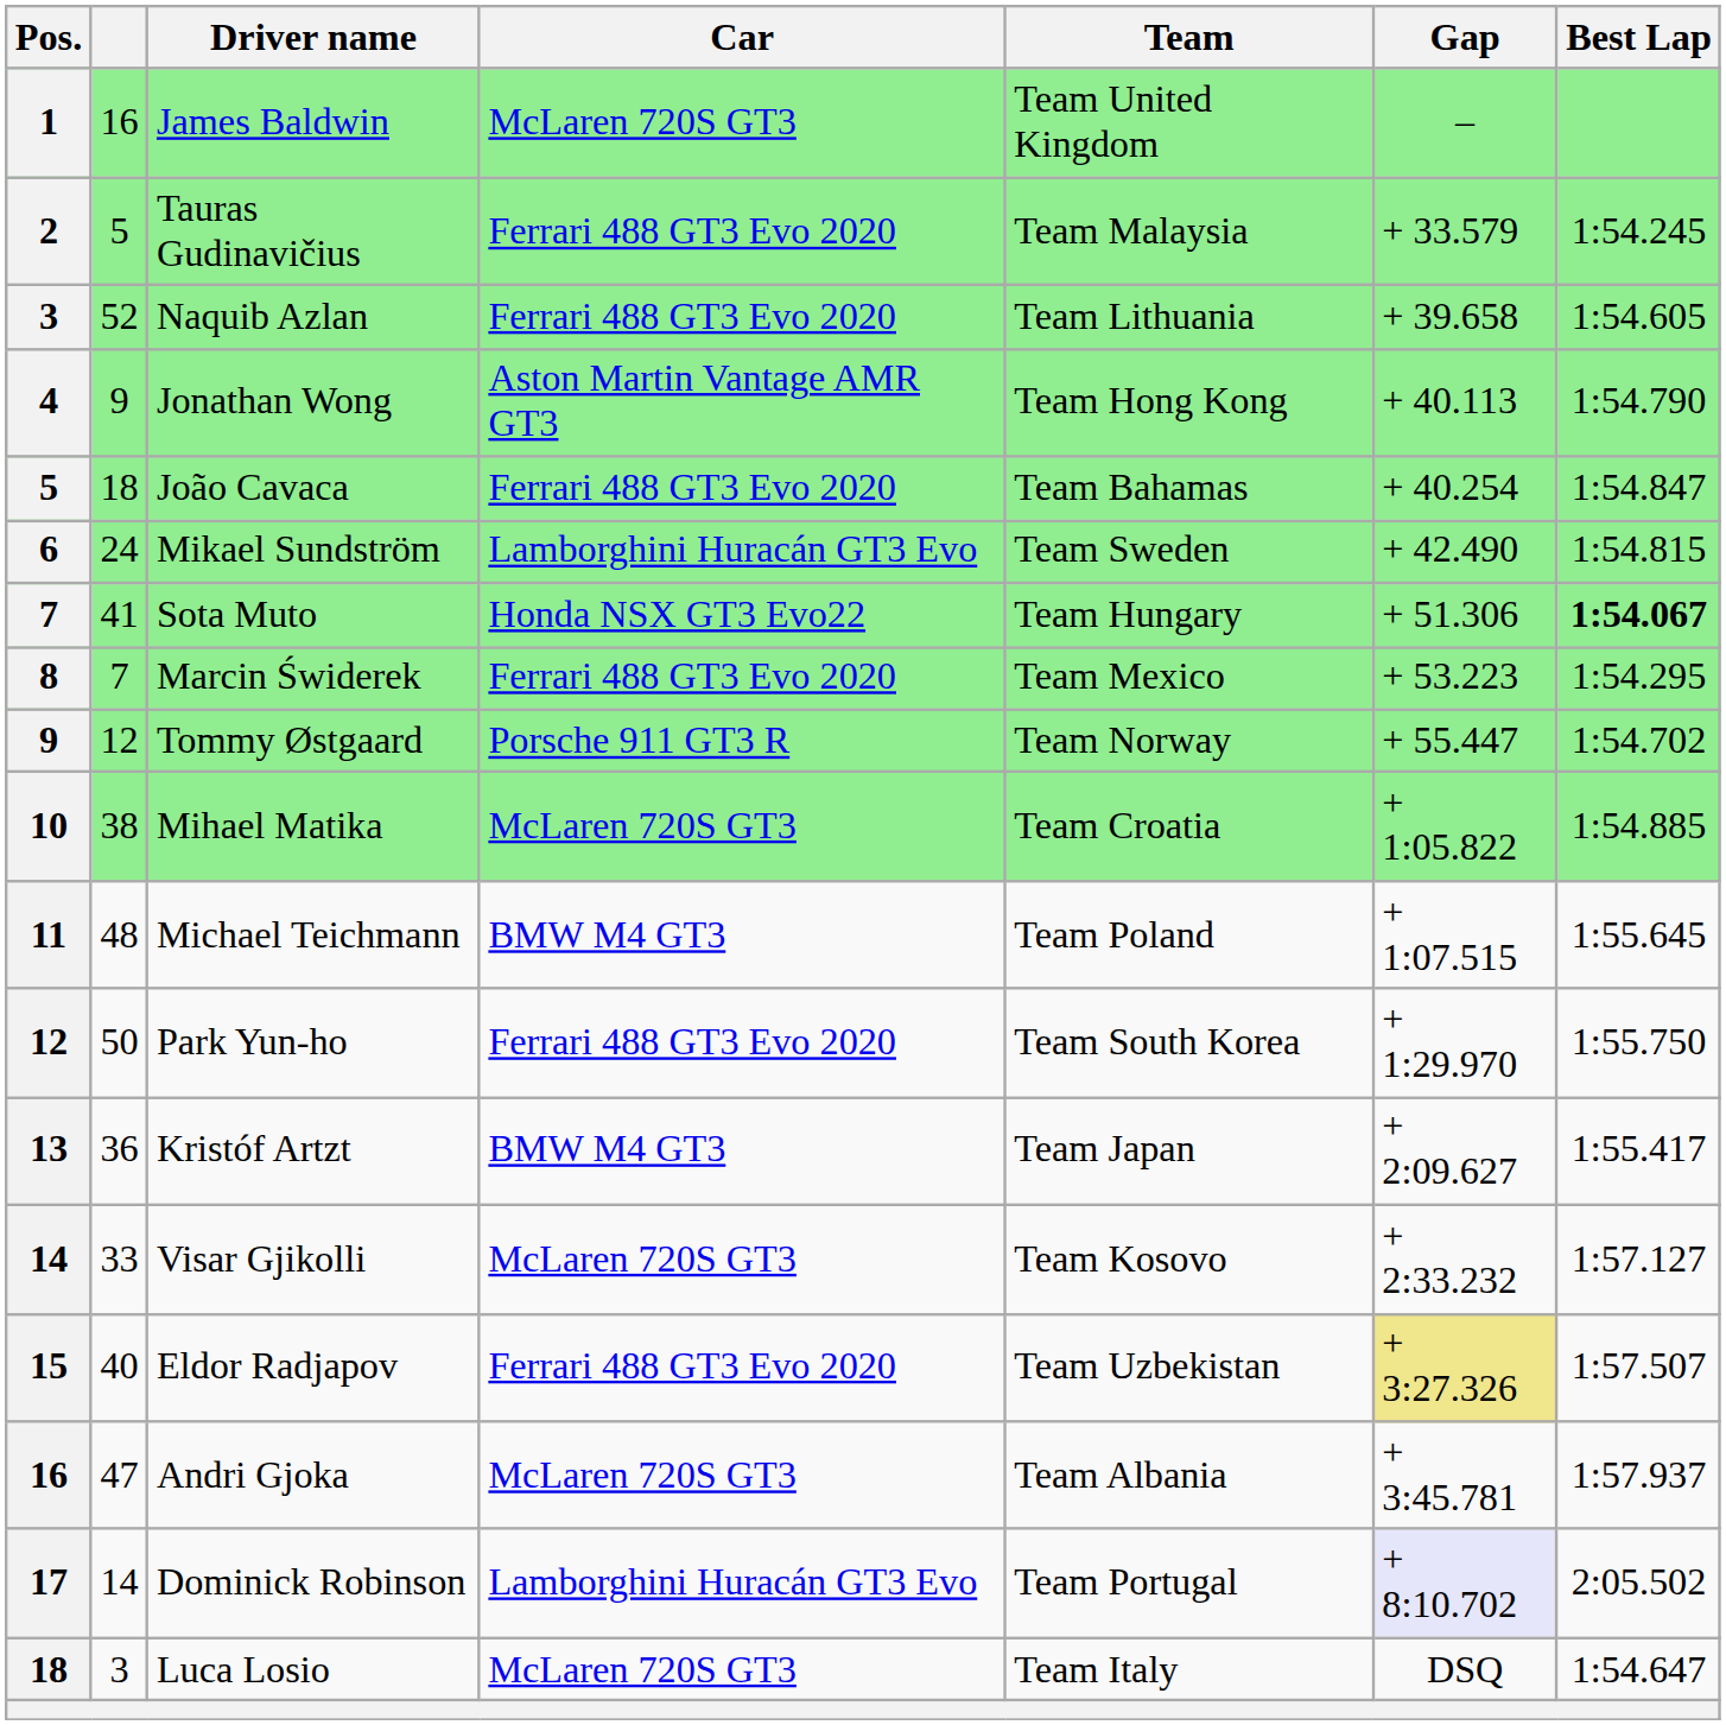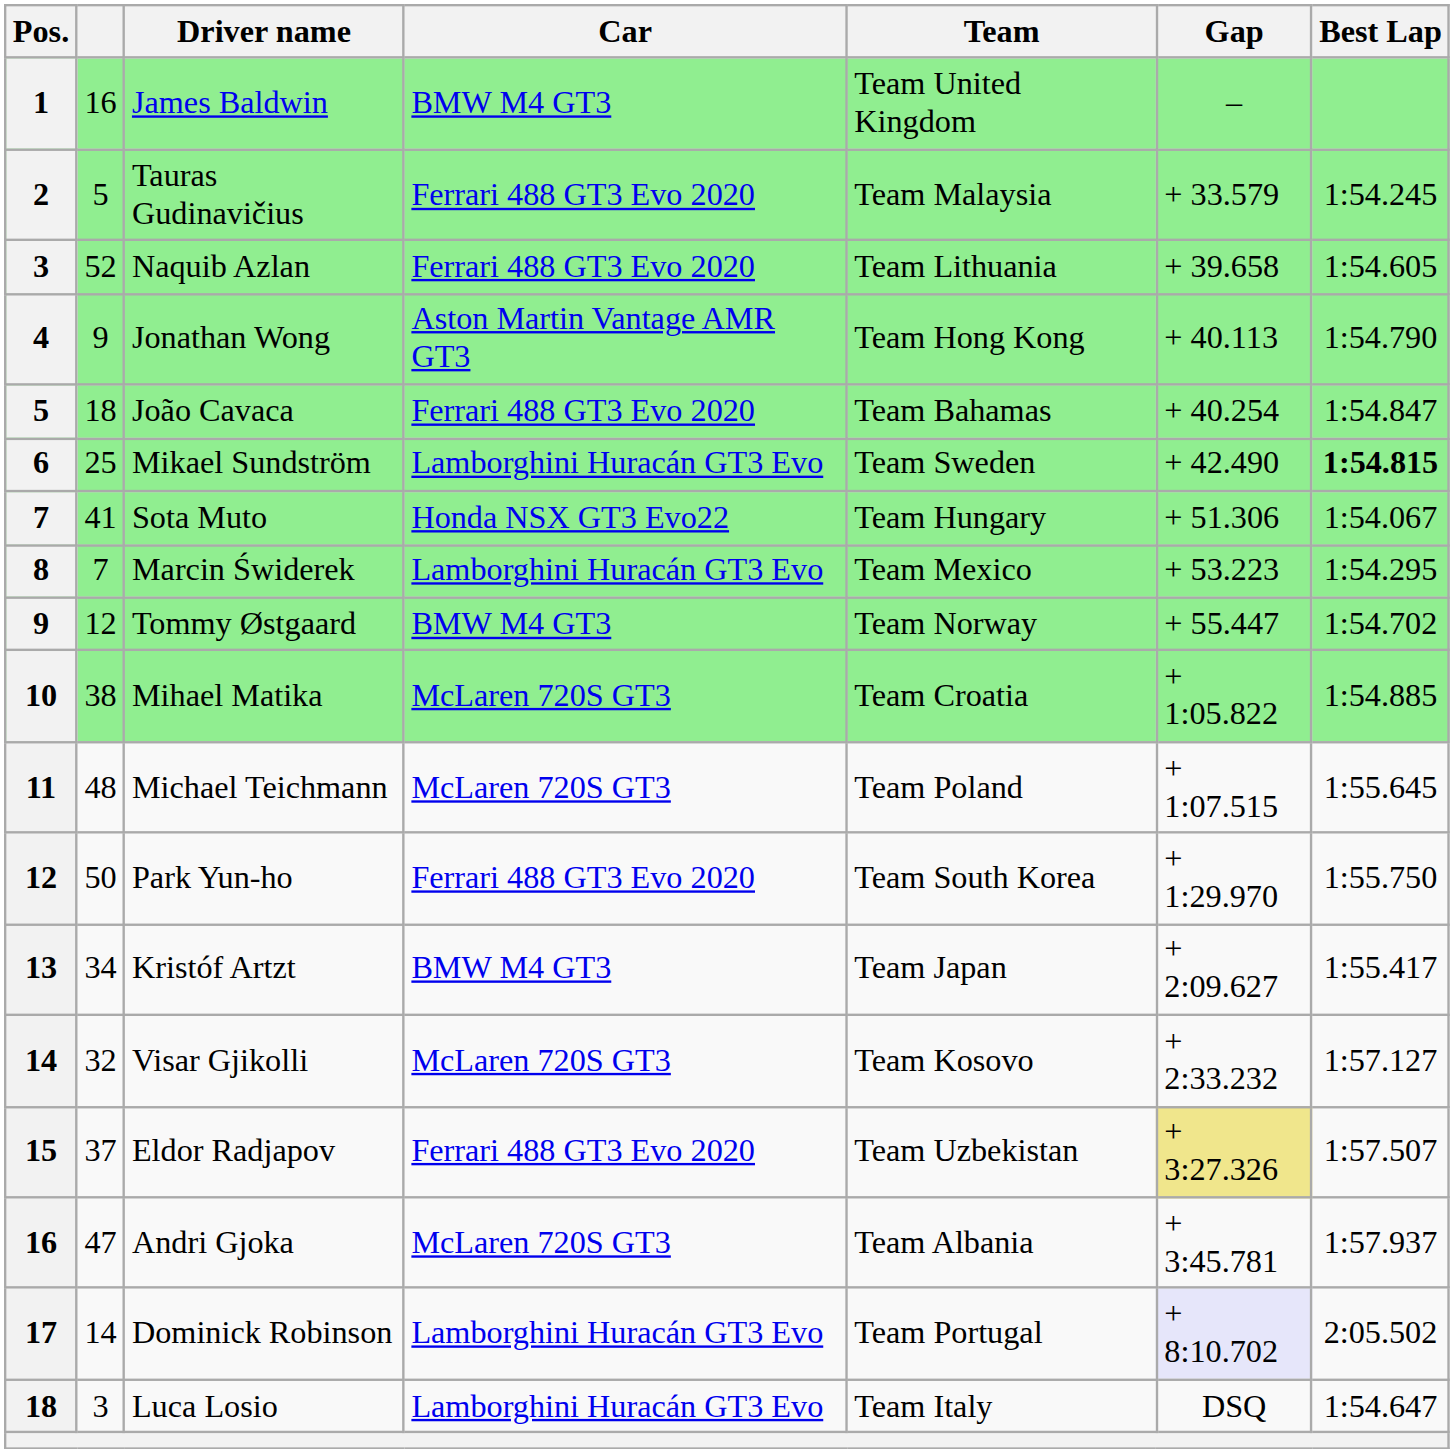James Baldwin | Car: McLaren 720S GT3 -> BMW M4 GT3
Mikael Sundström | column 2: 24 -> 25
Mikael Sundström | Best Lap: normal -> bold
Sota Muto | Best Lap: bold -> normal
Marcin Świderek | Car: Ferrari 488 GT3 Evo 2020 -> Lamborghini Huracán GT3 Evo
Tommy Østgaard | Car: Porsche 911 GT3 R -> BMW M4 GT3
Michael Teichmann | Car: BMW M4 GT3 -> McLaren 720S GT3
Kristóf Artzt | column 2: 36 -> 34
Visar Gjikolli | column 2: 33 -> 32
Eldor Radjapov | column 2: 40 -> 37
Luca Losio | Car: McLaren 720S GT3 -> Lamborghini Huracán GT3 Evo
